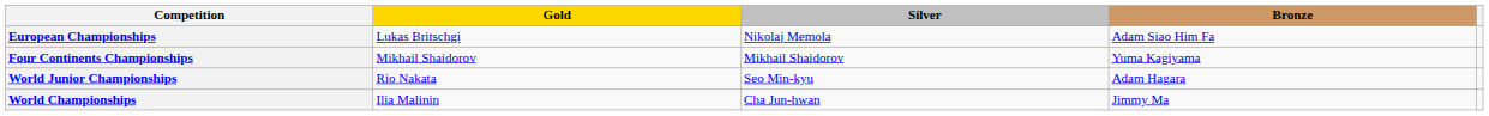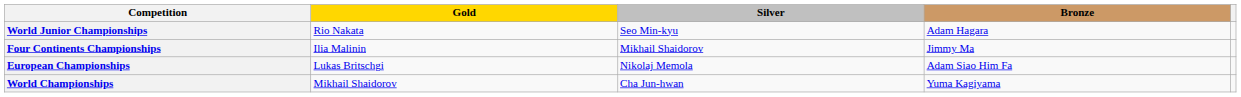rows swapped: European Championships <-> World Junior Championships
Four Continents Championships | Gold: Mikhail Shaidorov -> Ilia Malinin
Four Continents Championships | Bronze: Yuma Kagiyama -> Jimmy Ma
World Championships | Gold: Ilia Malinin -> Mikhail Shaidorov
World Championships | Bronze: Jimmy Ma -> Yuma Kagiyama
